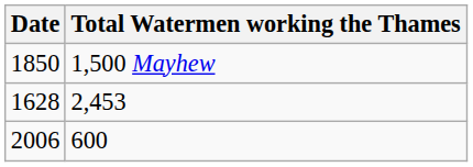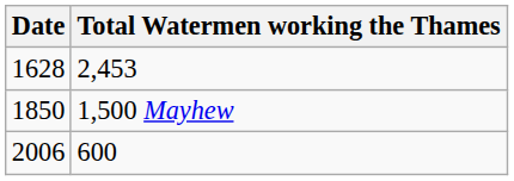rows swapped: 1628 <-> 1850
